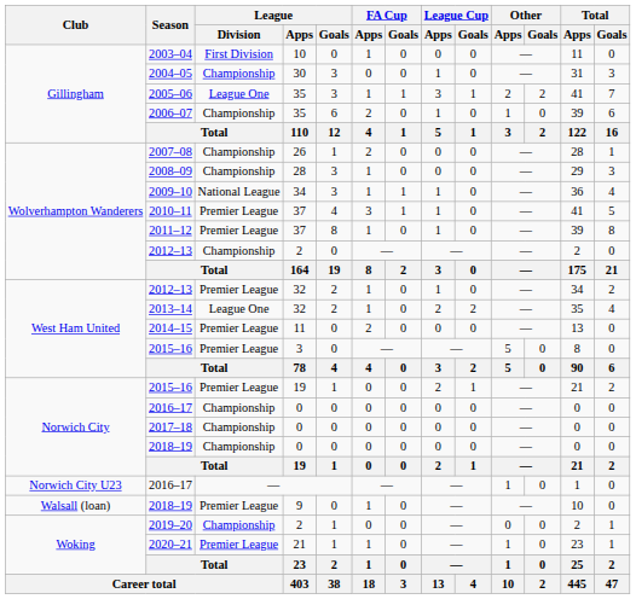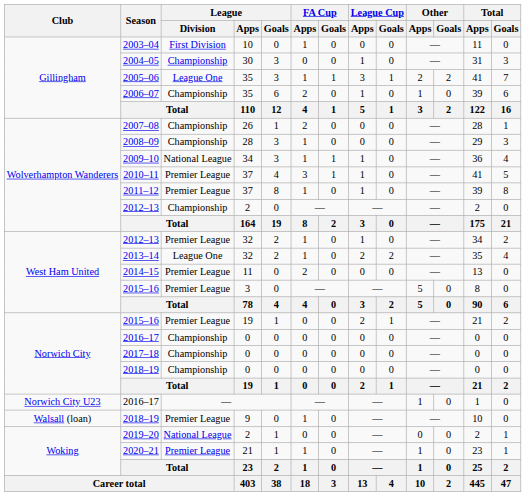2019–20 | League / Division: Championship -> National League
